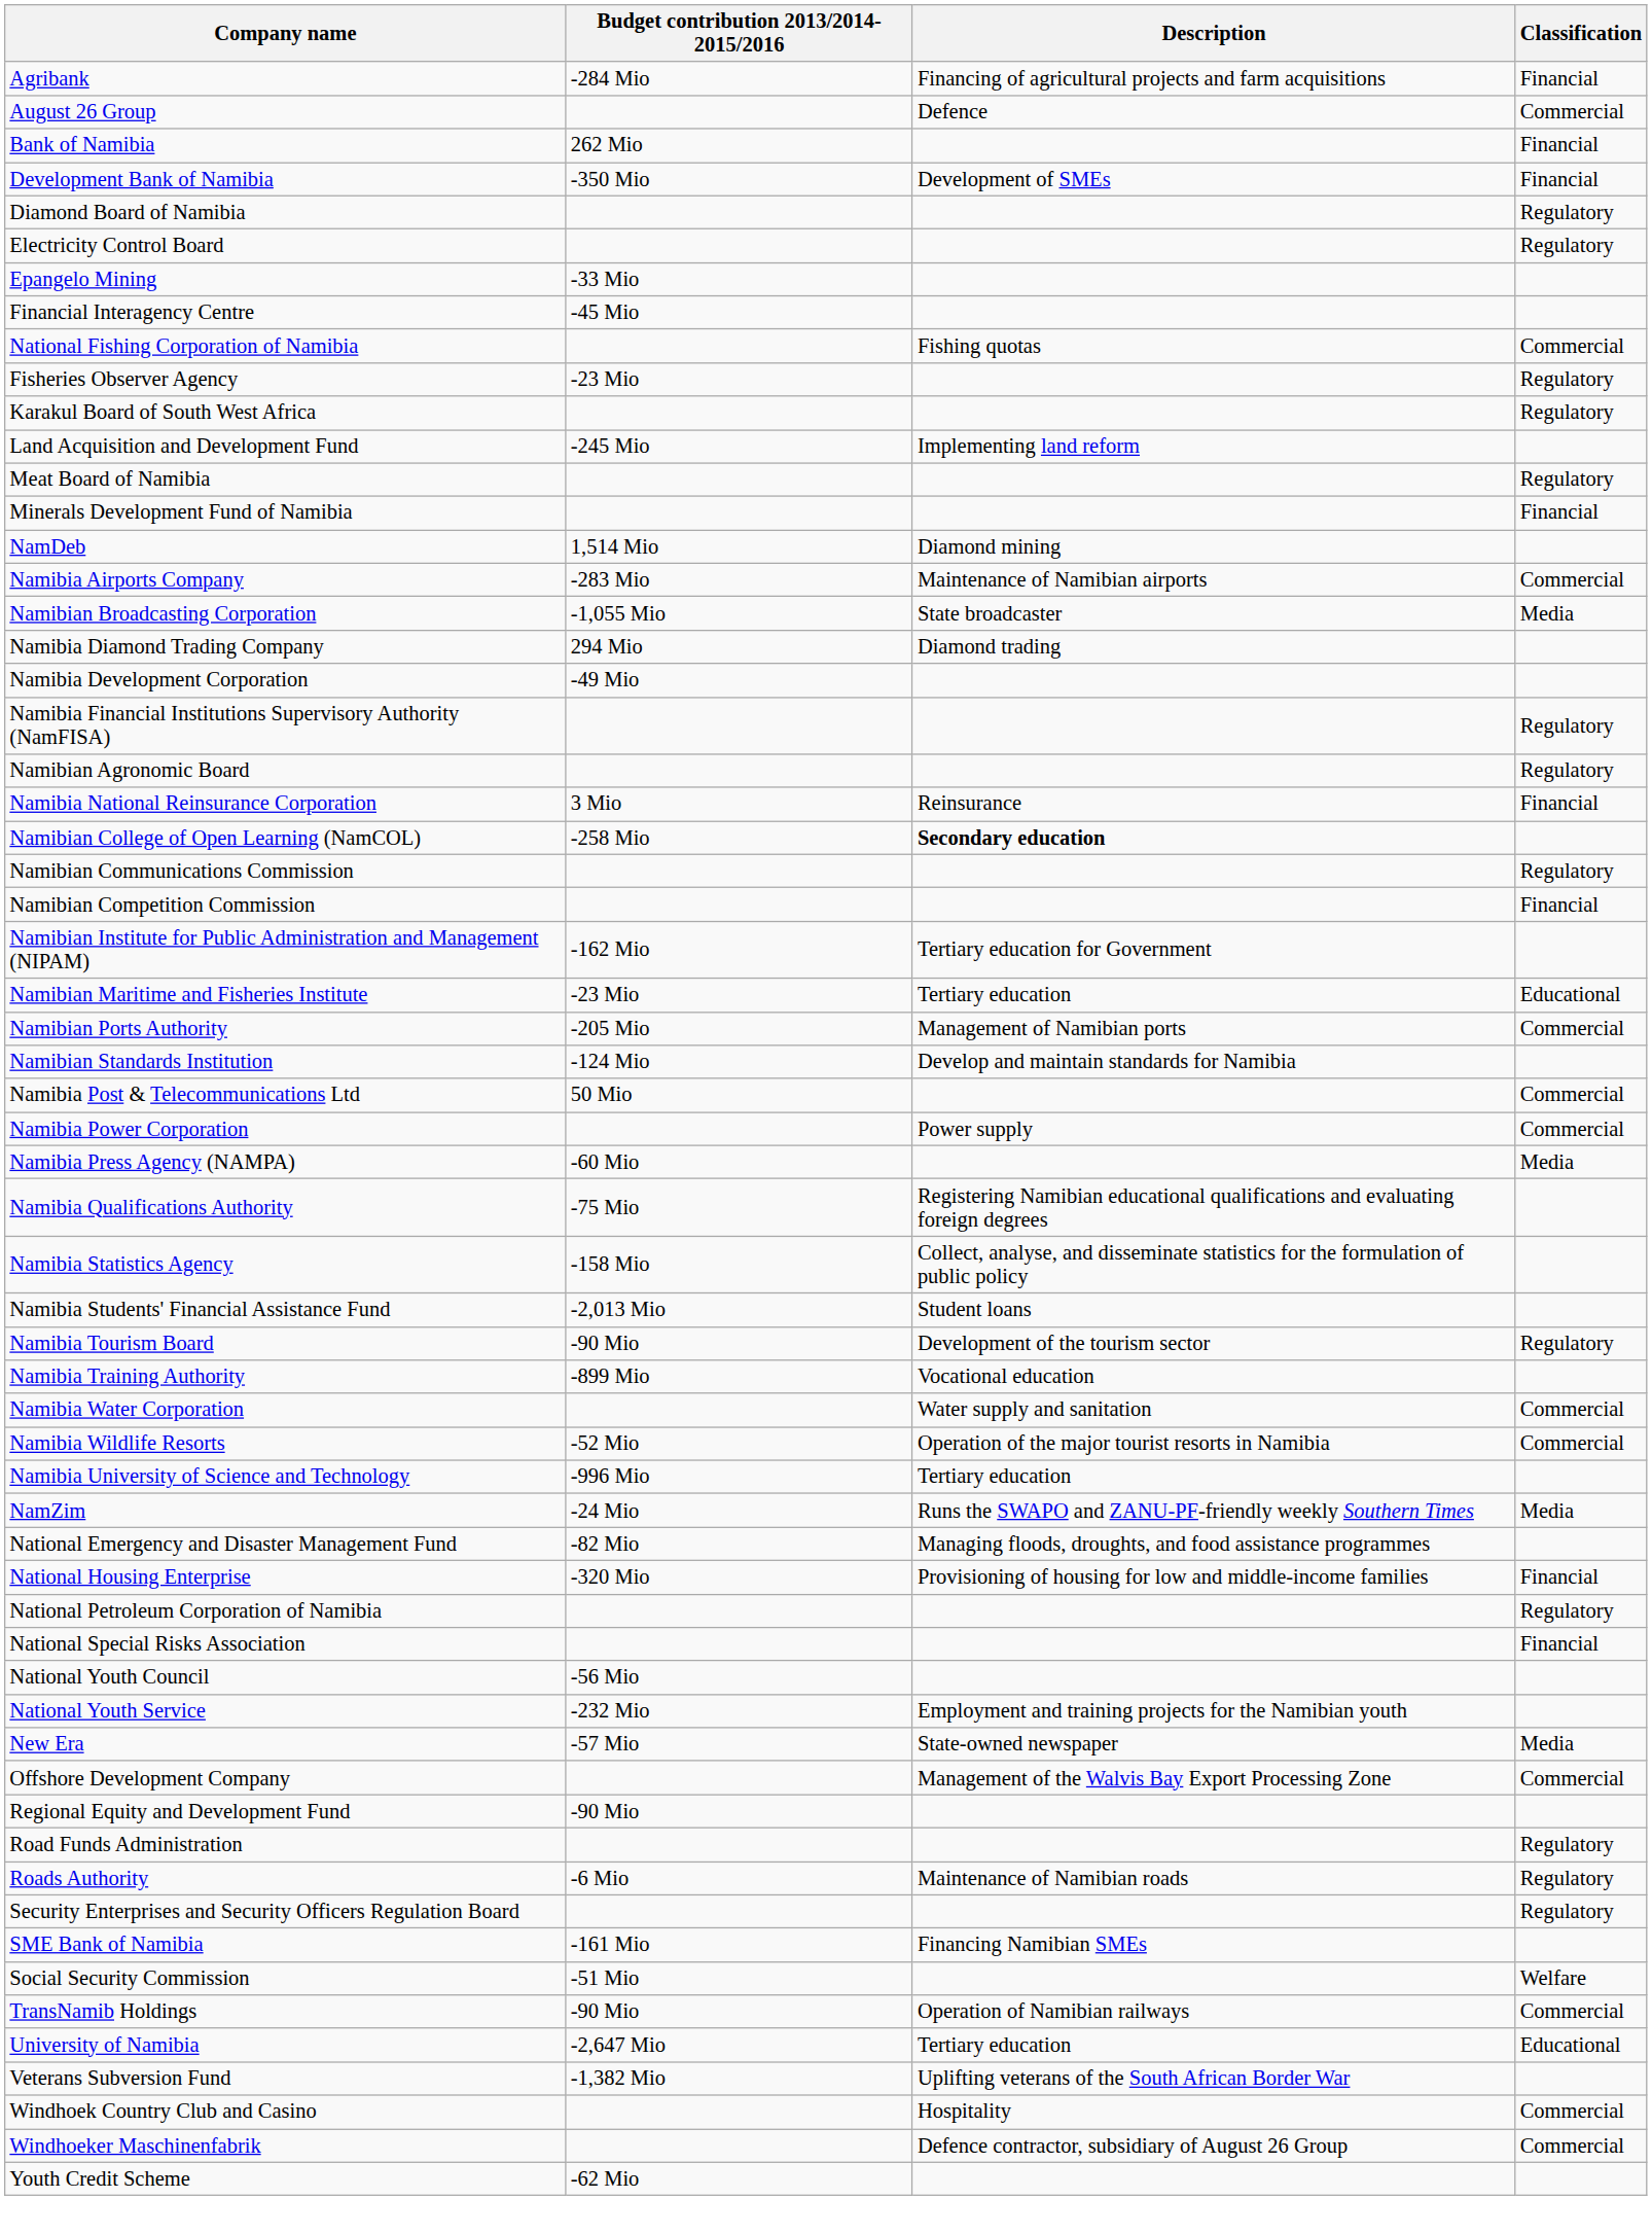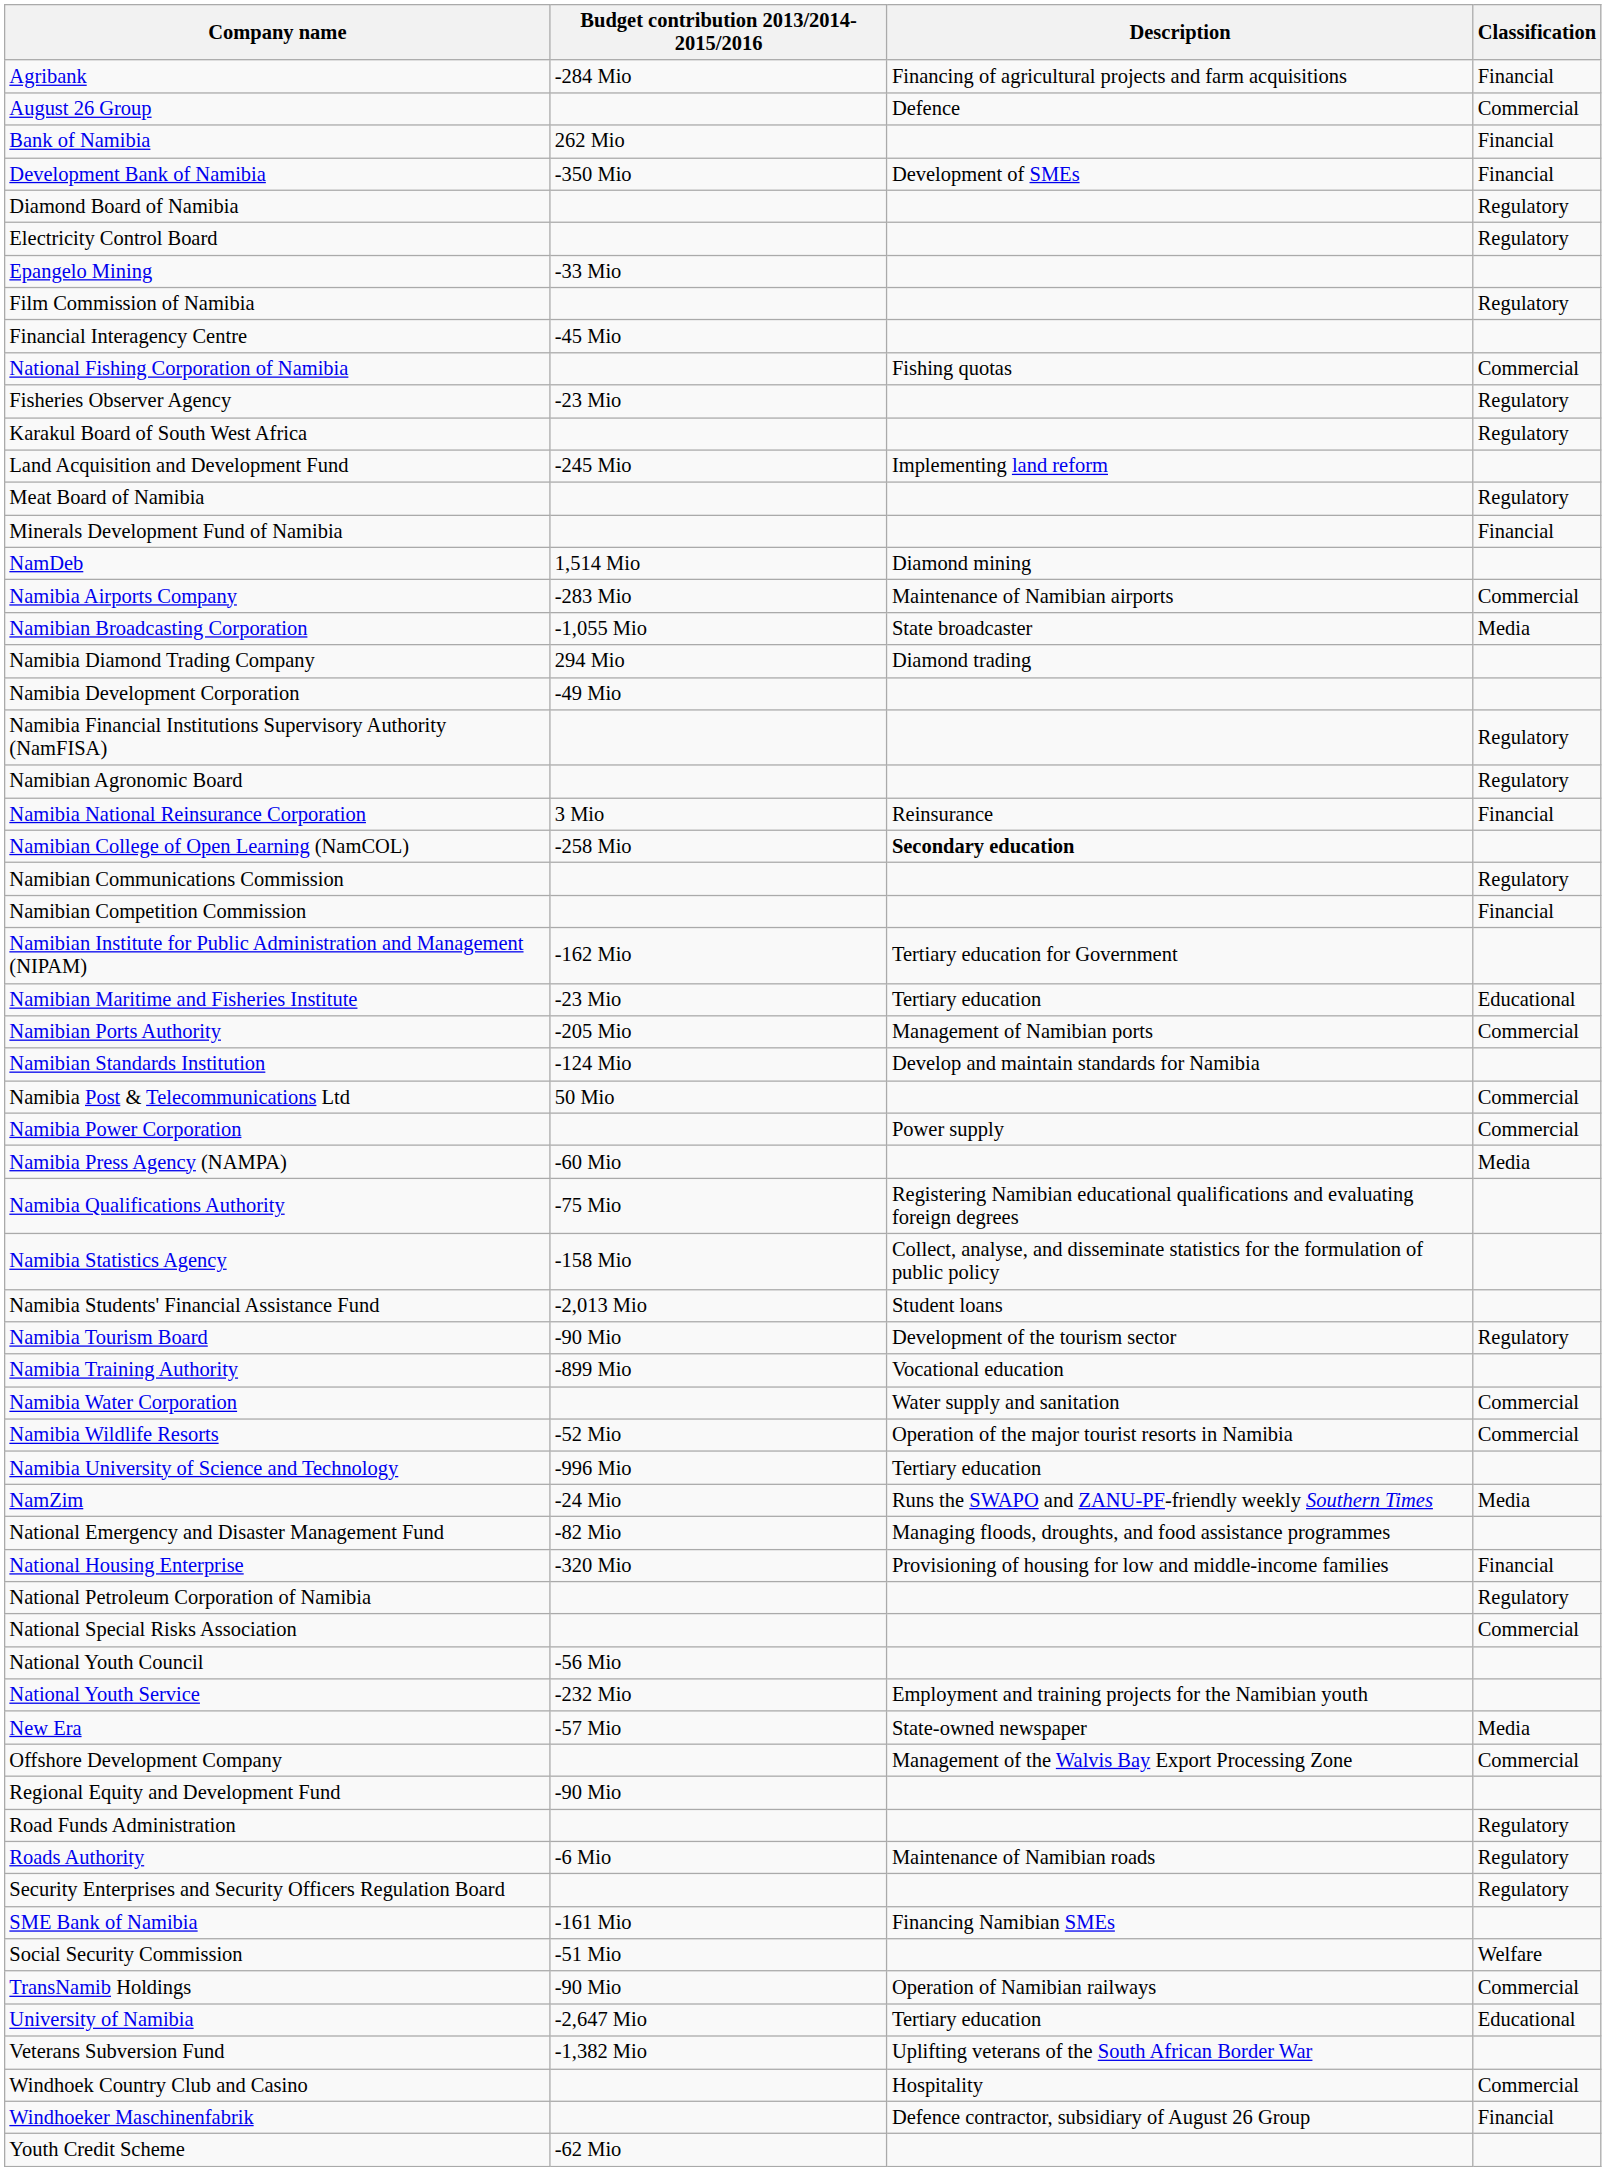+ row: Film Commission of Namibia | Regulatory
National Special Risks Association | Classification: Financial -> Commercial
Windhoeker Maschinenfabrik | Classification: Commercial -> Financial
